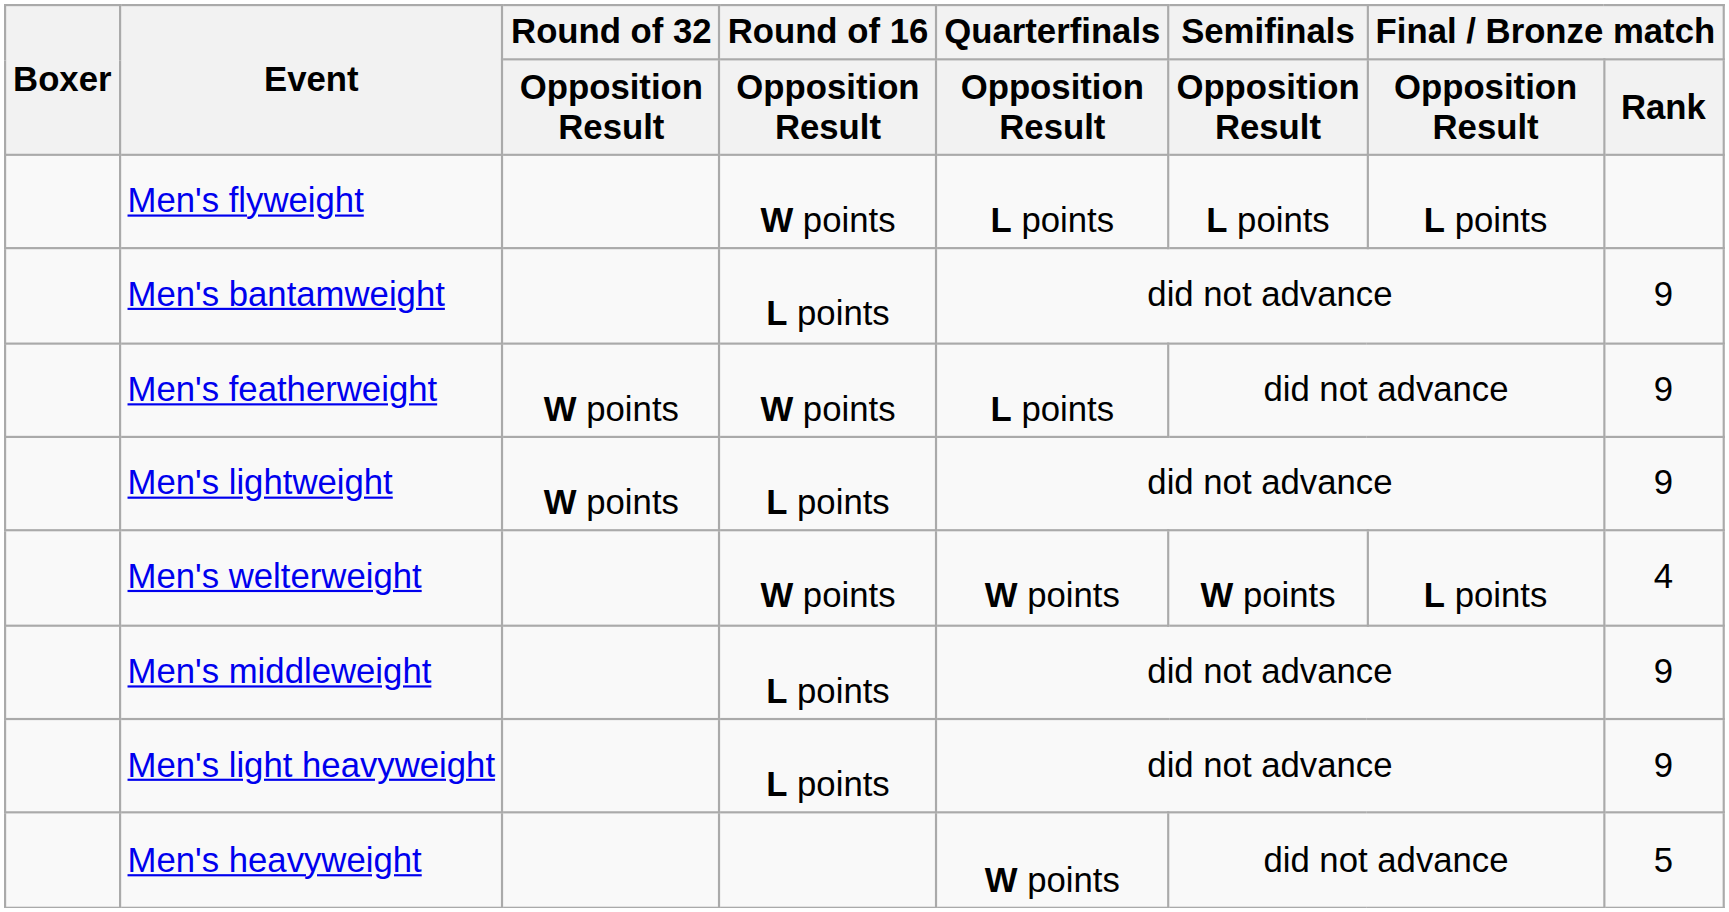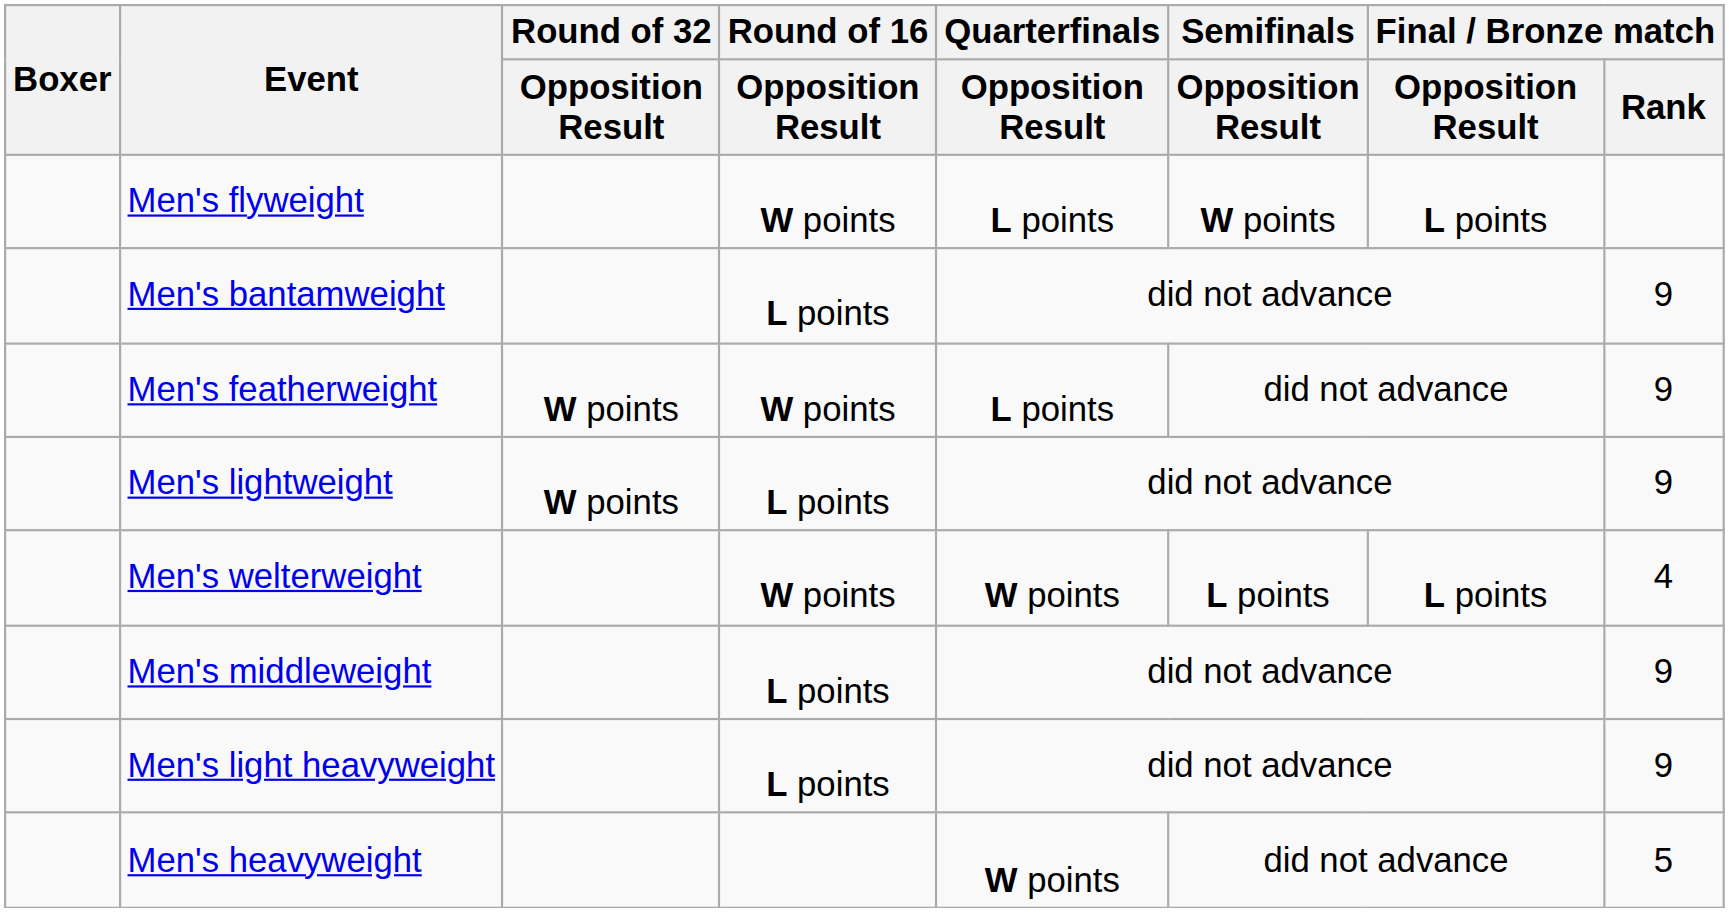Men's flyweight | Semifinals / Opposition Result: L points -> W points
Men's welterweight | Semifinals / Opposition Result: W points -> L points
